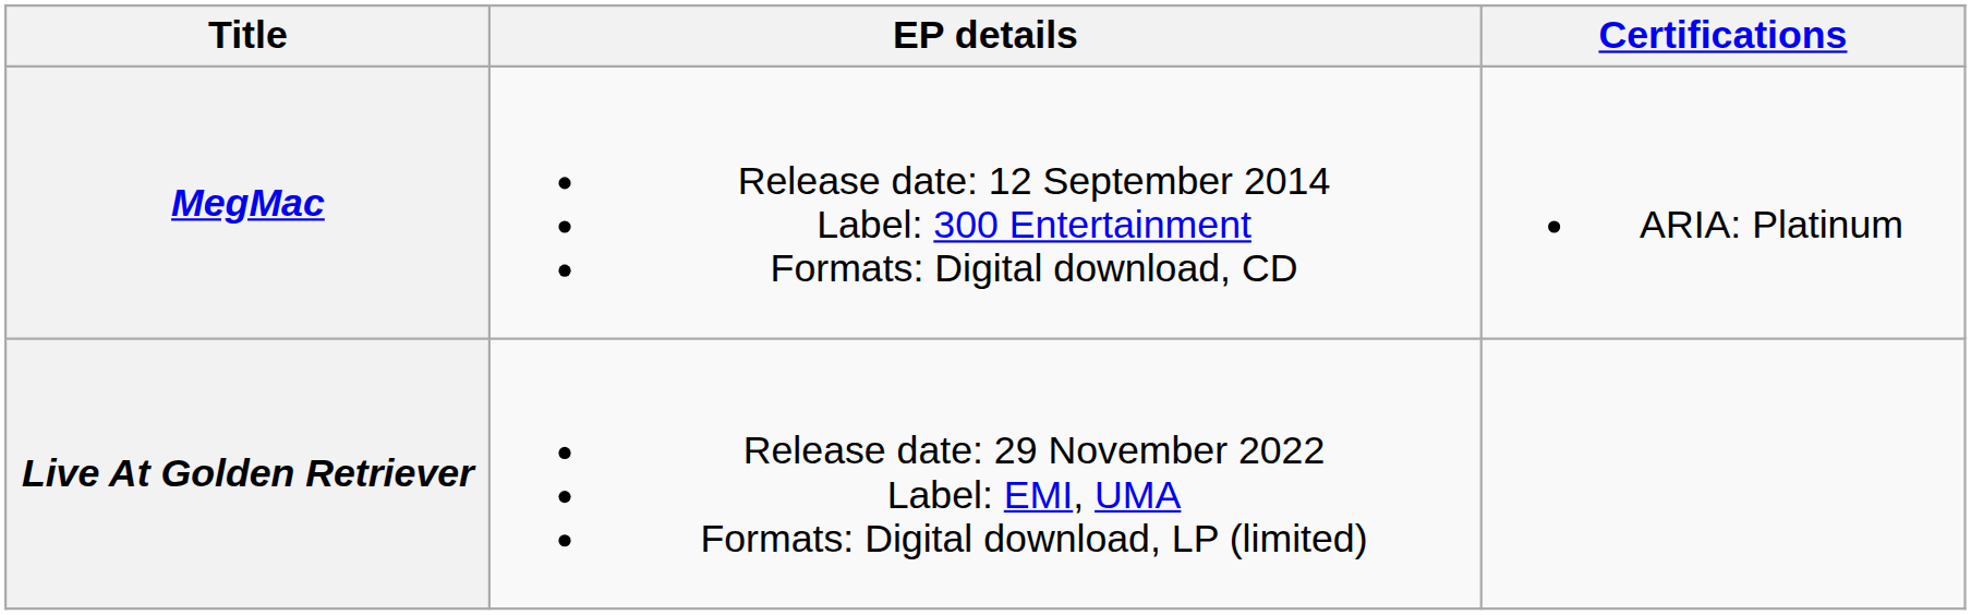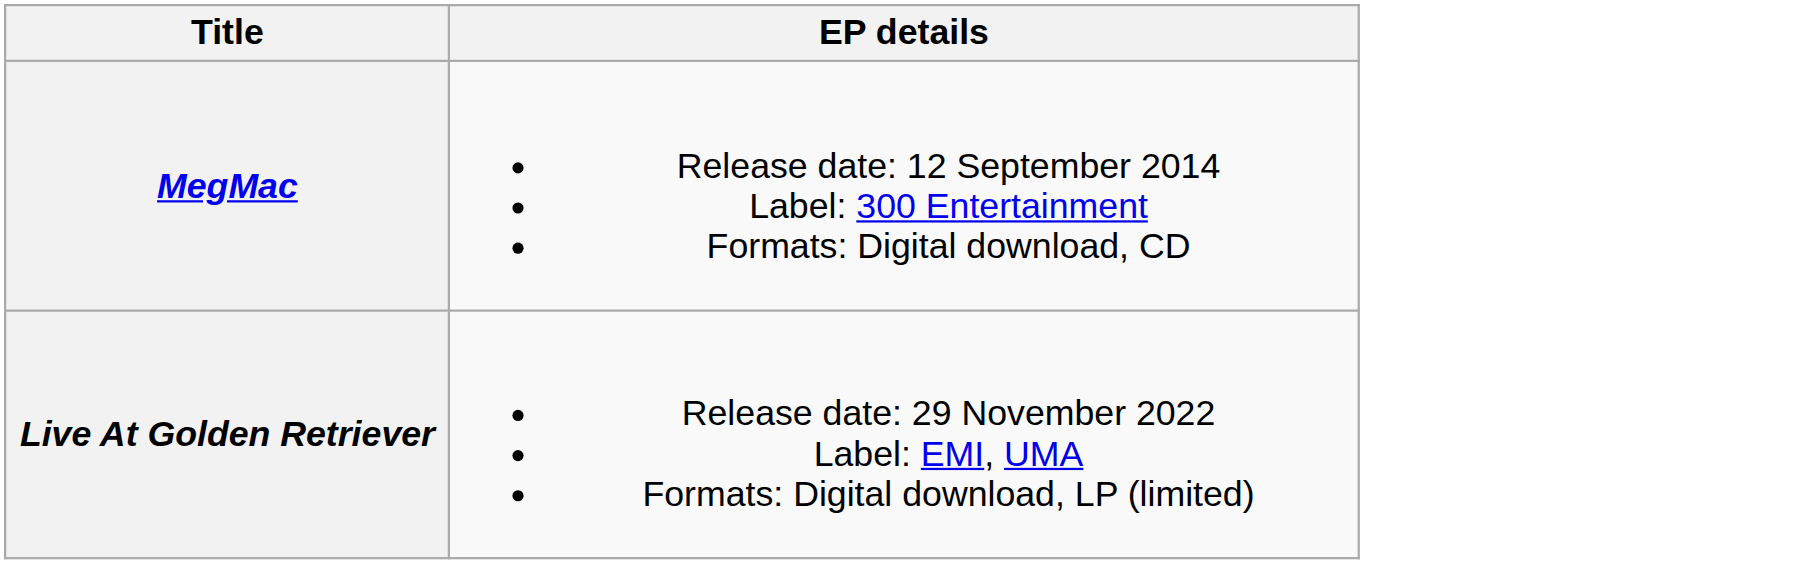- column: Certifications | ARIA: Platinum
